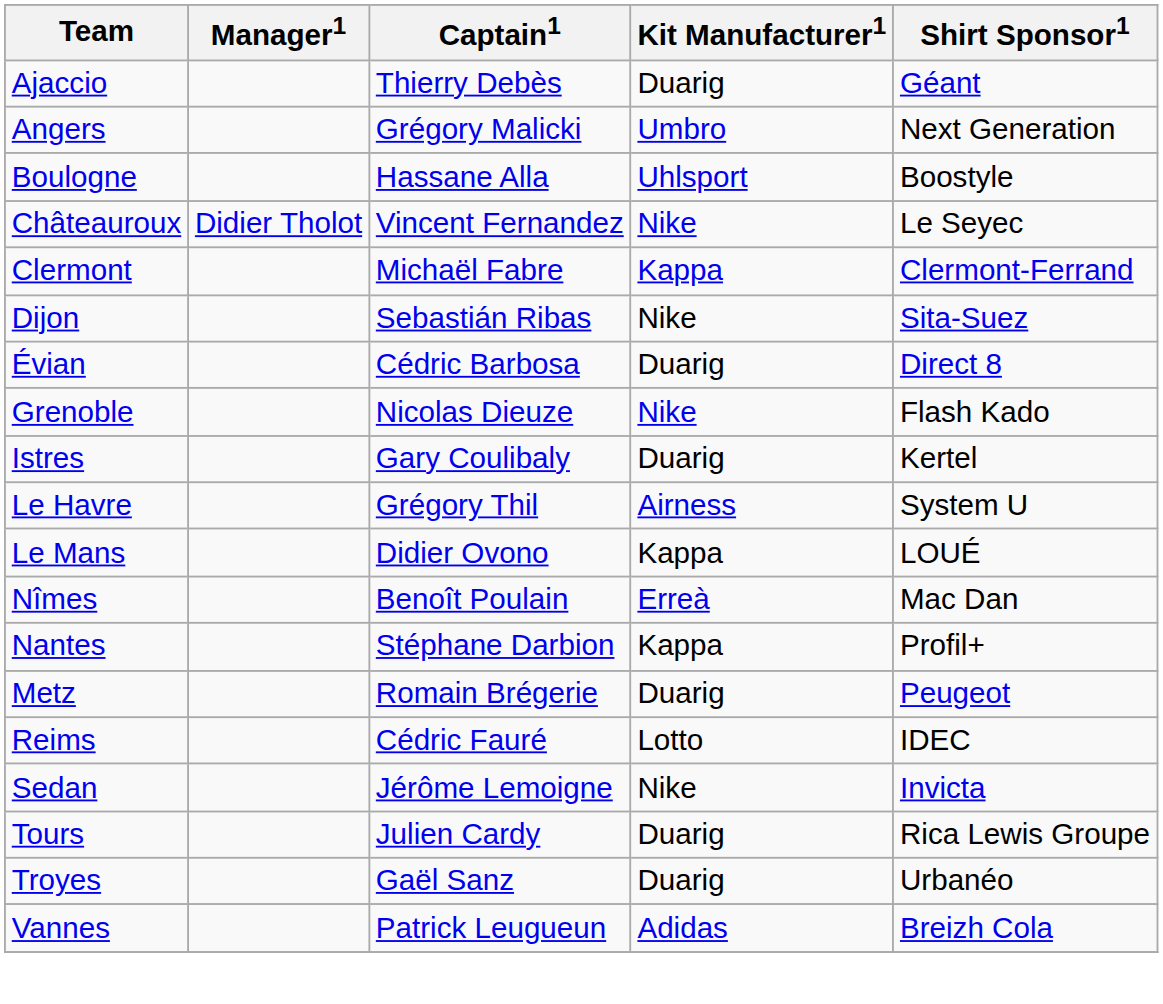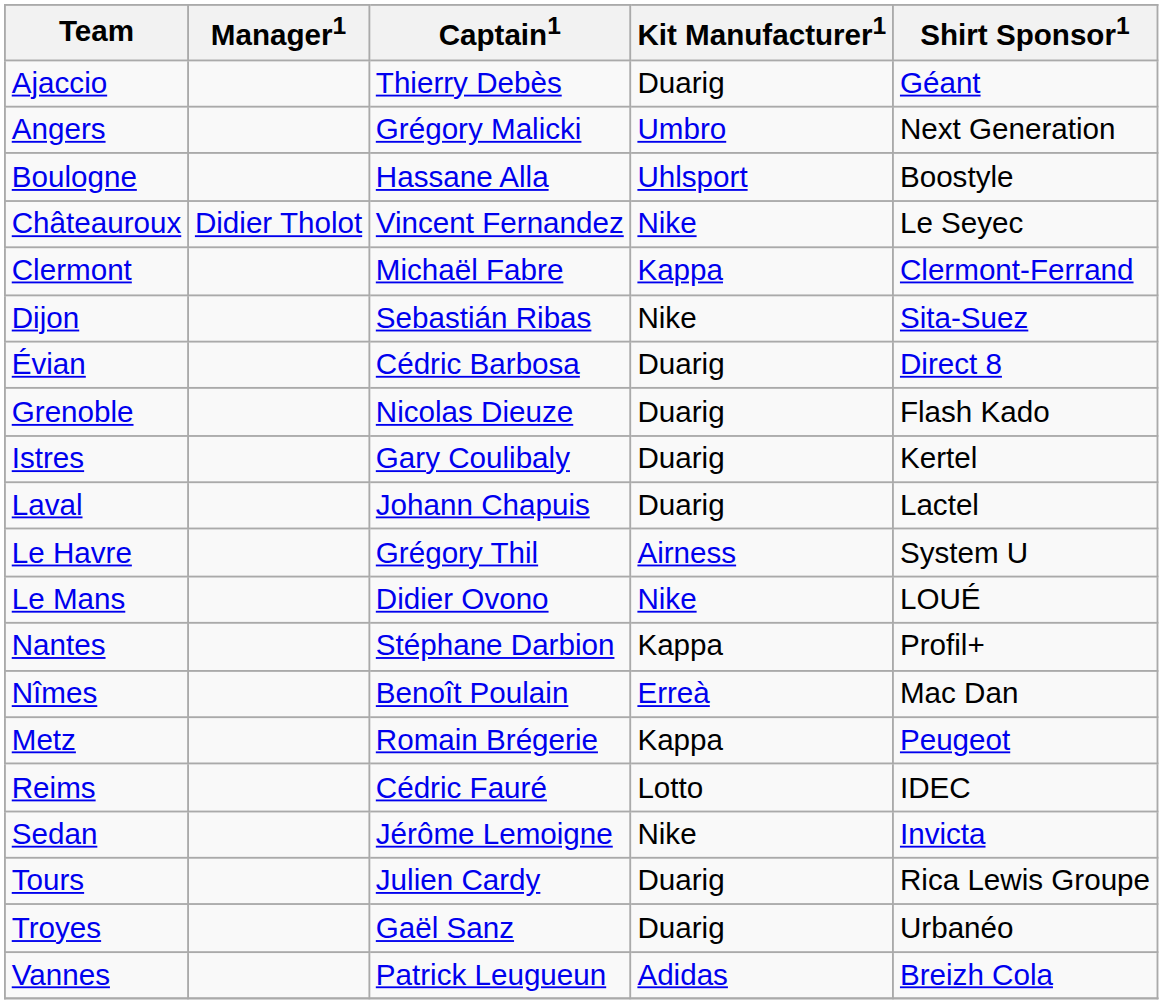Grenoble | Kit Manufacturer1: Nike -> Duarig
+ row: Laval | Johann Chapuis | Duarig | Lactel
Le Mans | Kit Manufacturer1: Kappa -> Nike
rows swapped: Nantes <-> Nîmes
Metz | Kit Manufacturer1: Duarig -> Kappa
